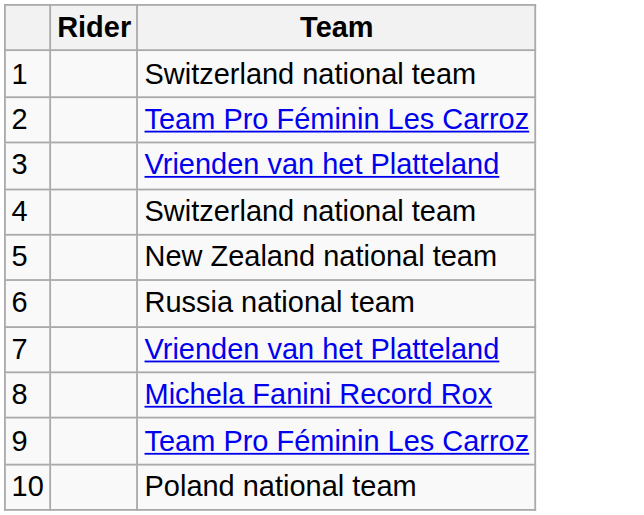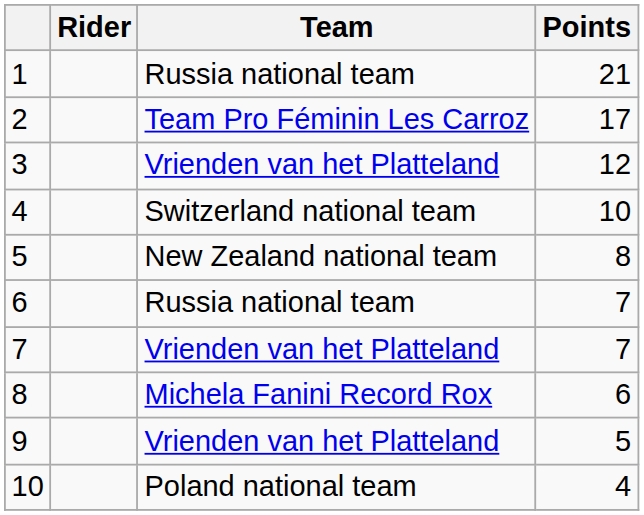+ column: Points | 21 | 17 | 12 | 10 | 8 | 7 | 7 | 6 | 5 | 4
1 | Team: Switzerland national team -> Russia national team
9 | Team: Team Pro Féminin Les Carroz -> Vrienden van het Platteland
